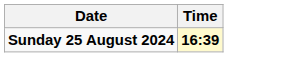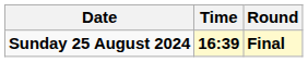+ column: Round | Final
